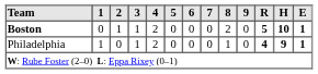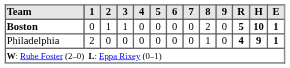Boston | 4: 2 -> 0
Philadelphia | 1: 1 -> 2
Philadelphia | 3: 1 -> 0
Philadelphia | 4: 2 -> 0
